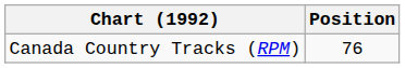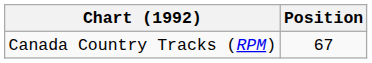Canada Country Tracks (RPM) | Position: 76 -> 67
